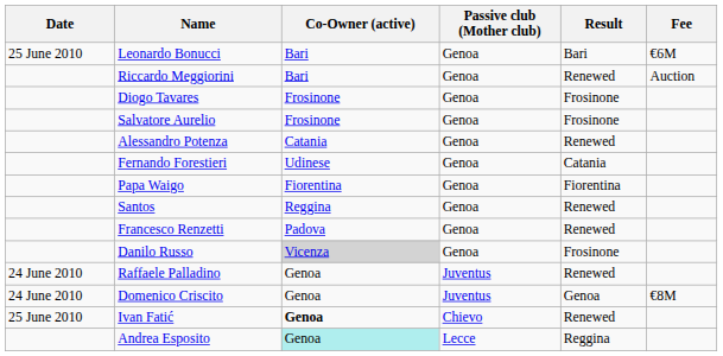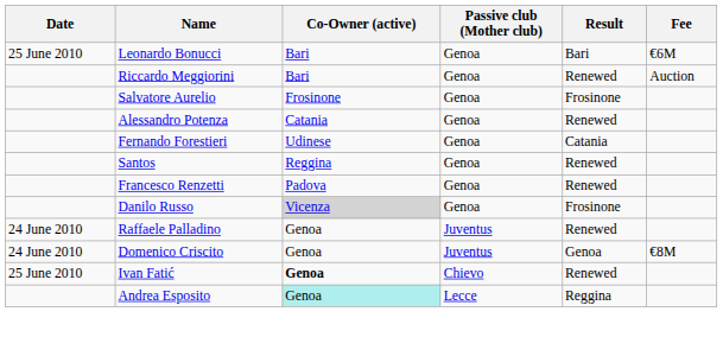- row: Diogo Tavares | Frosinone | Genoa | Frosinone
- row: Papa Waigo | Fiorentina | Genoa | Fiorentina
